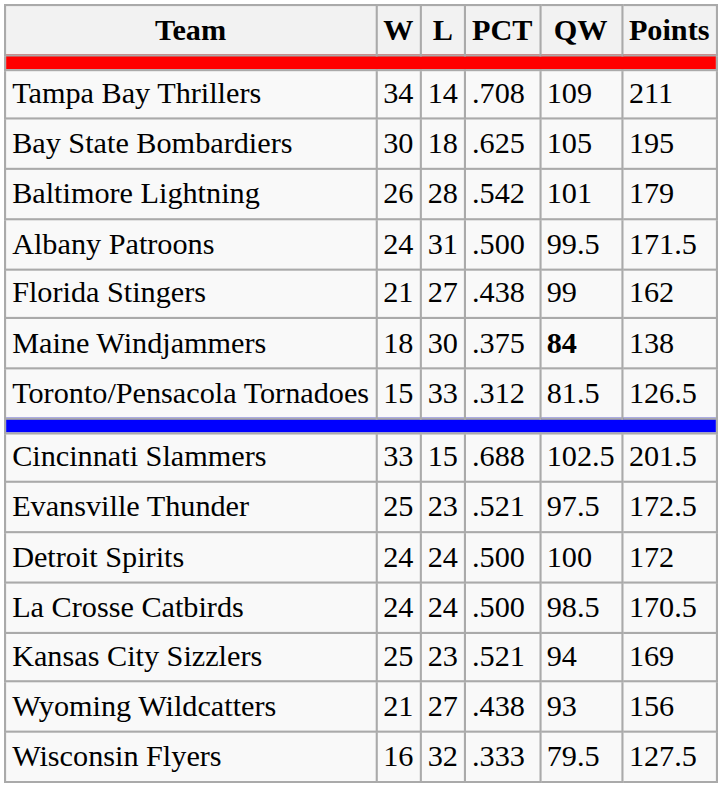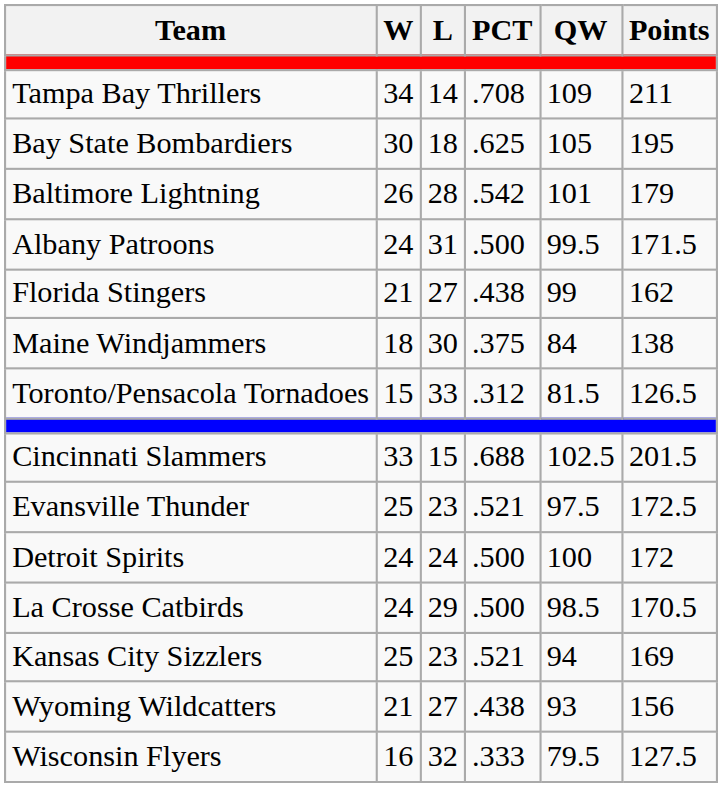Maine Windjammers | QW: bold -> normal
La Crosse Catbirds | L: 24 -> 29
